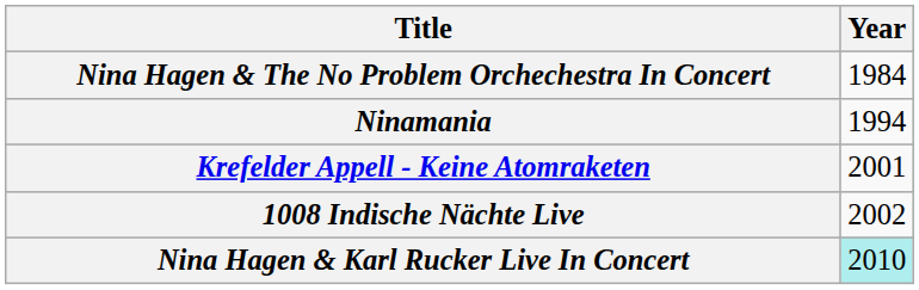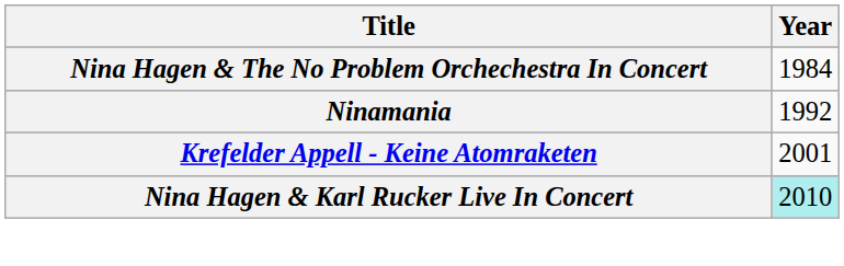Ninamania | Year: 1994 -> 1992
- row: 1008 Indische Nächte Live | 2002
